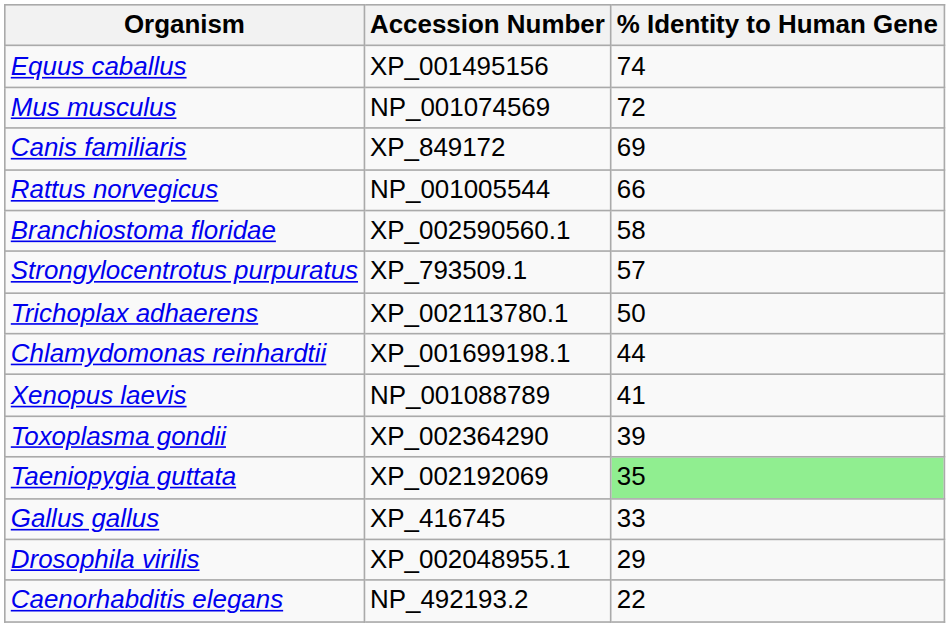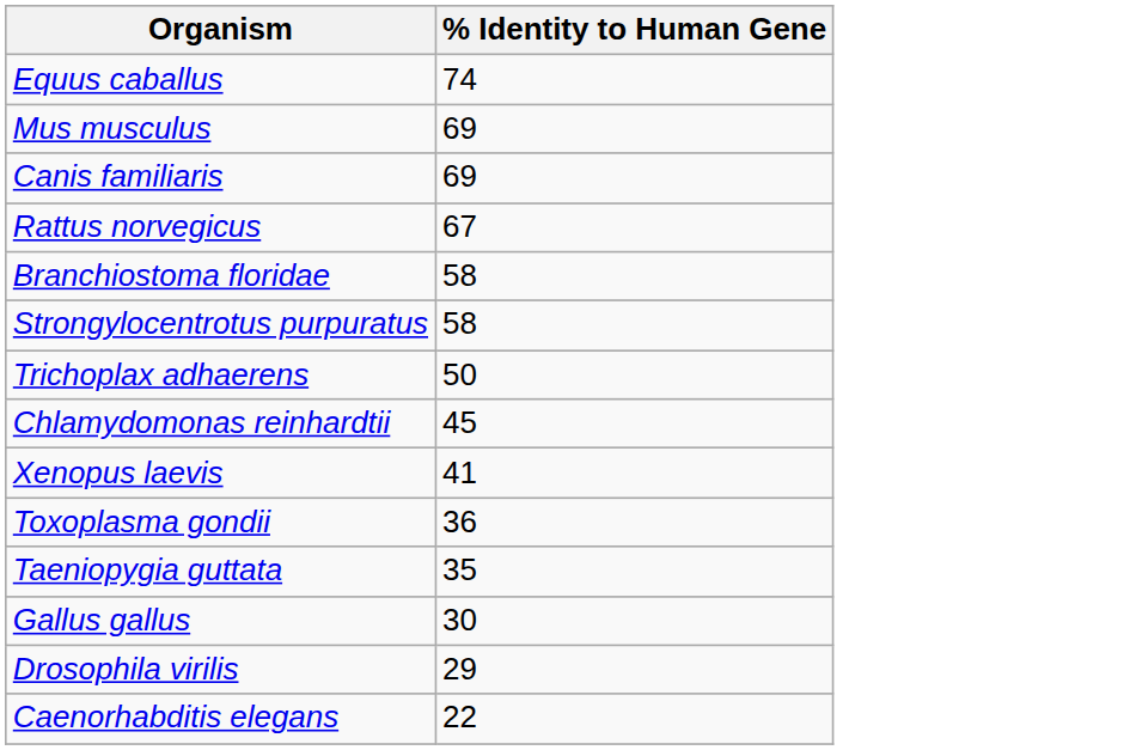- column: Accession Number | XP_001495156 | NP_001074569 | XP_849172 | NP_001005544 | XP_002590560.1 | XP_793509.1 | XP_002113780.1 | XP_001699198.1 | NP_001088789 | XP_002364290 | XP_002192069 | XP_416745 | XP_002048955.1 | NP_492193.2
Mus musculus | % Identity to Human Gene: 72 -> 69
Rattus norvegicus | % Identity to Human Gene: 66 -> 67
Strongylocentrotus purpuratus | % Identity to Human Gene: 57 -> 58
Chlamydomonas reinhardtii | % Identity to Human Gene: 44 -> 45
Toxoplasma gondii | % Identity to Human Gene: 39 -> 36
Taeniopygia guttata | % Identity to Human Gene: lightgreen background -> no background
Gallus gallus | % Identity to Human Gene: 33 -> 30
